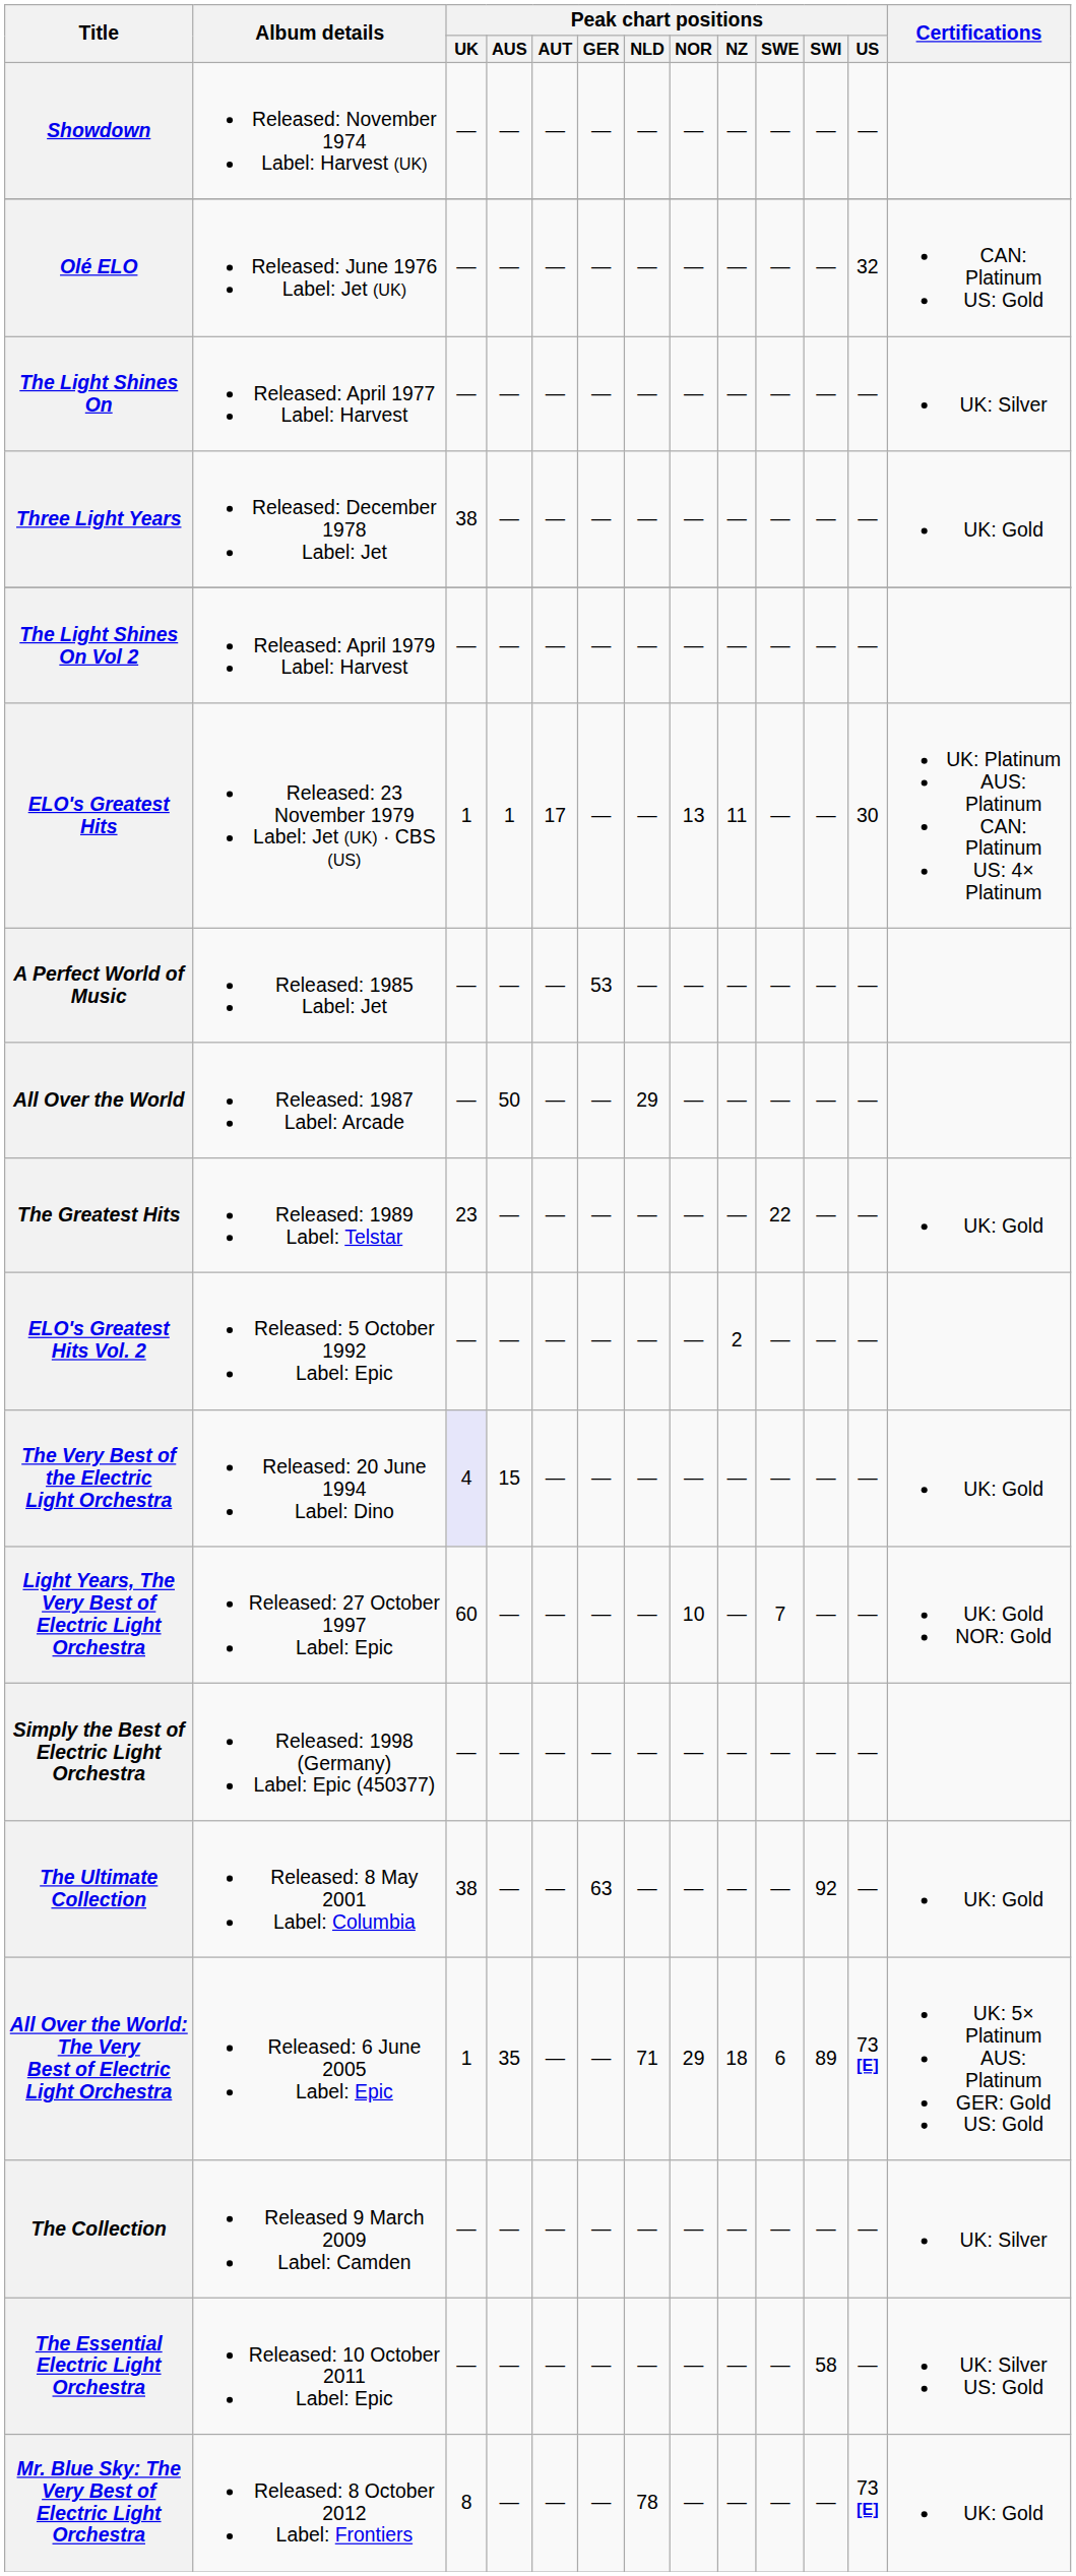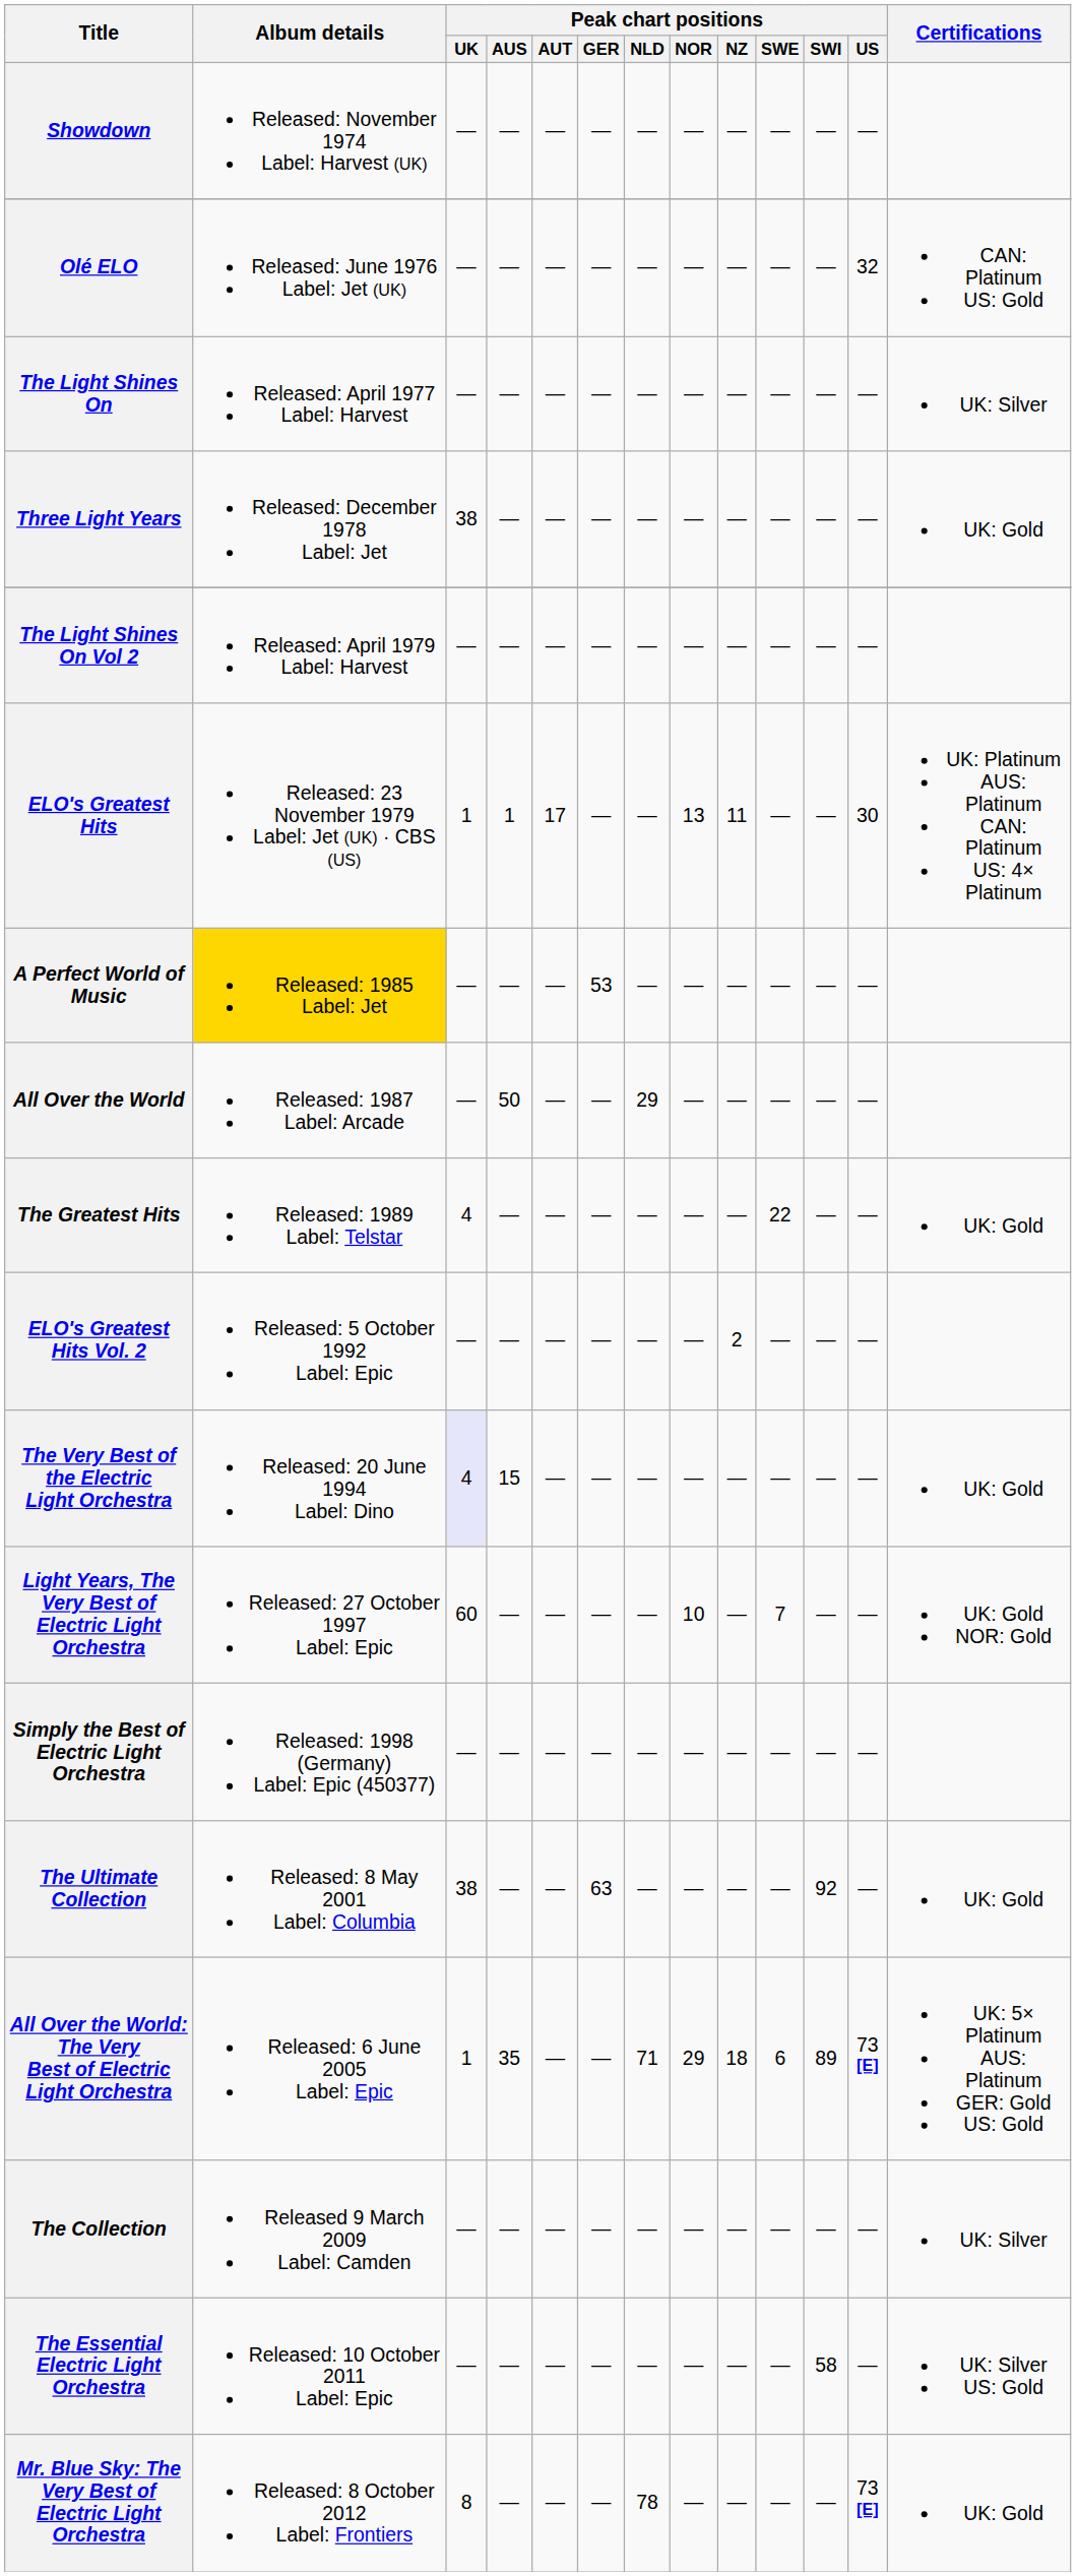A Perfect World of Music | Album details: no background -> gold background
The Greatest Hits | Peak chart positions / UK: 23 -> 4
